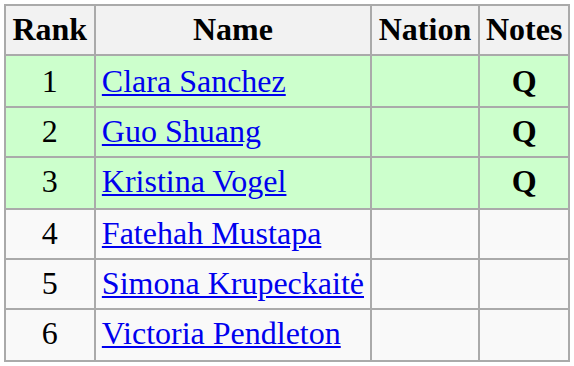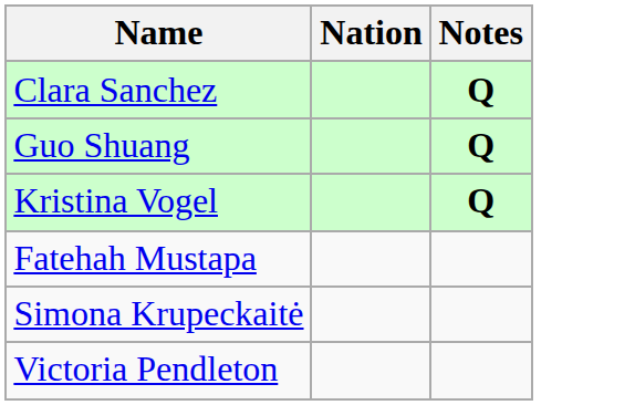- column: Rank | 1 | 2 | 3 | 4 | 5 | 6
